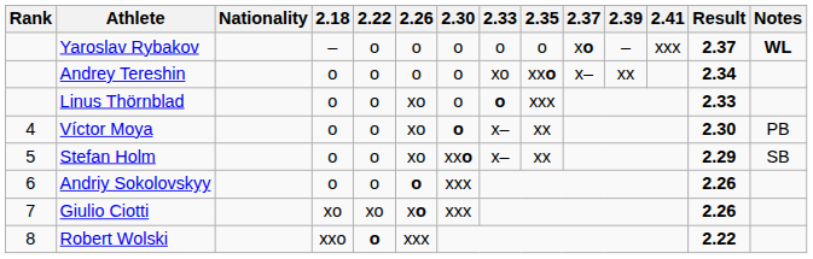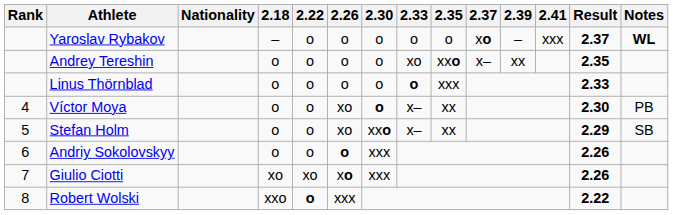Andrey Tereshin | Result: 2.34 -> 2.35
Linus Thörnblad | 2.26: xo -> o
